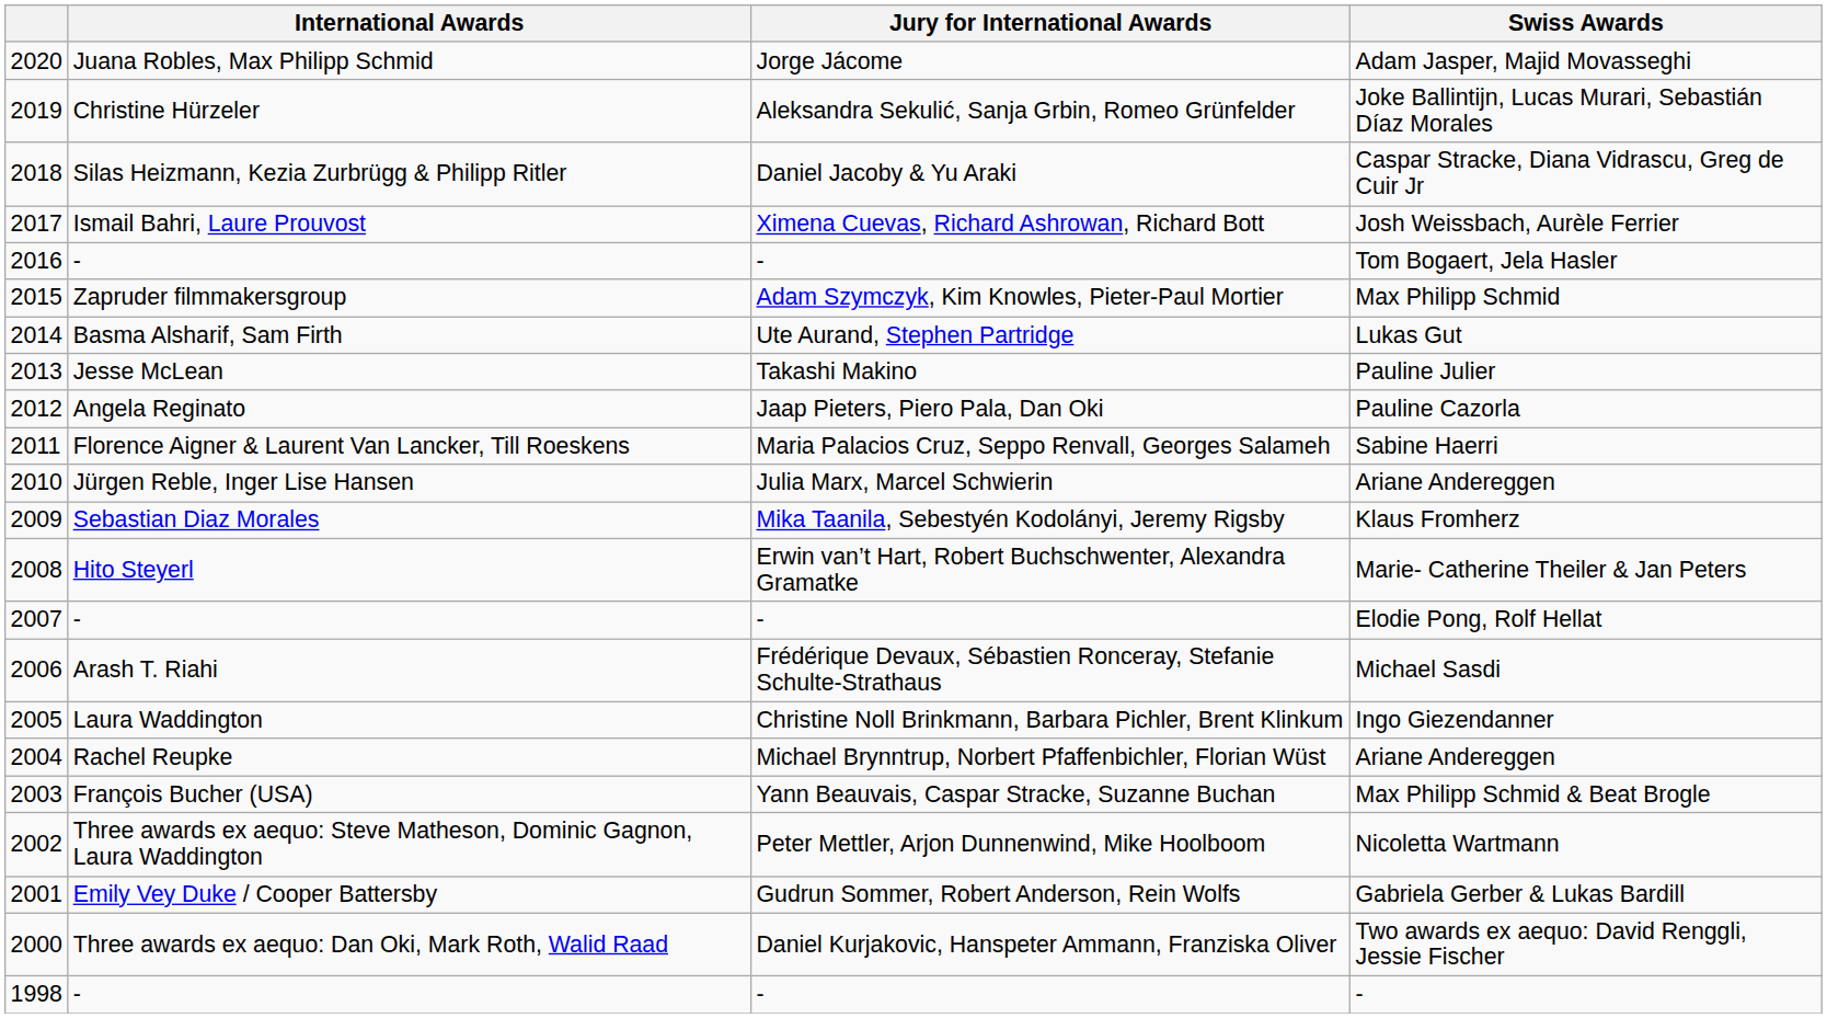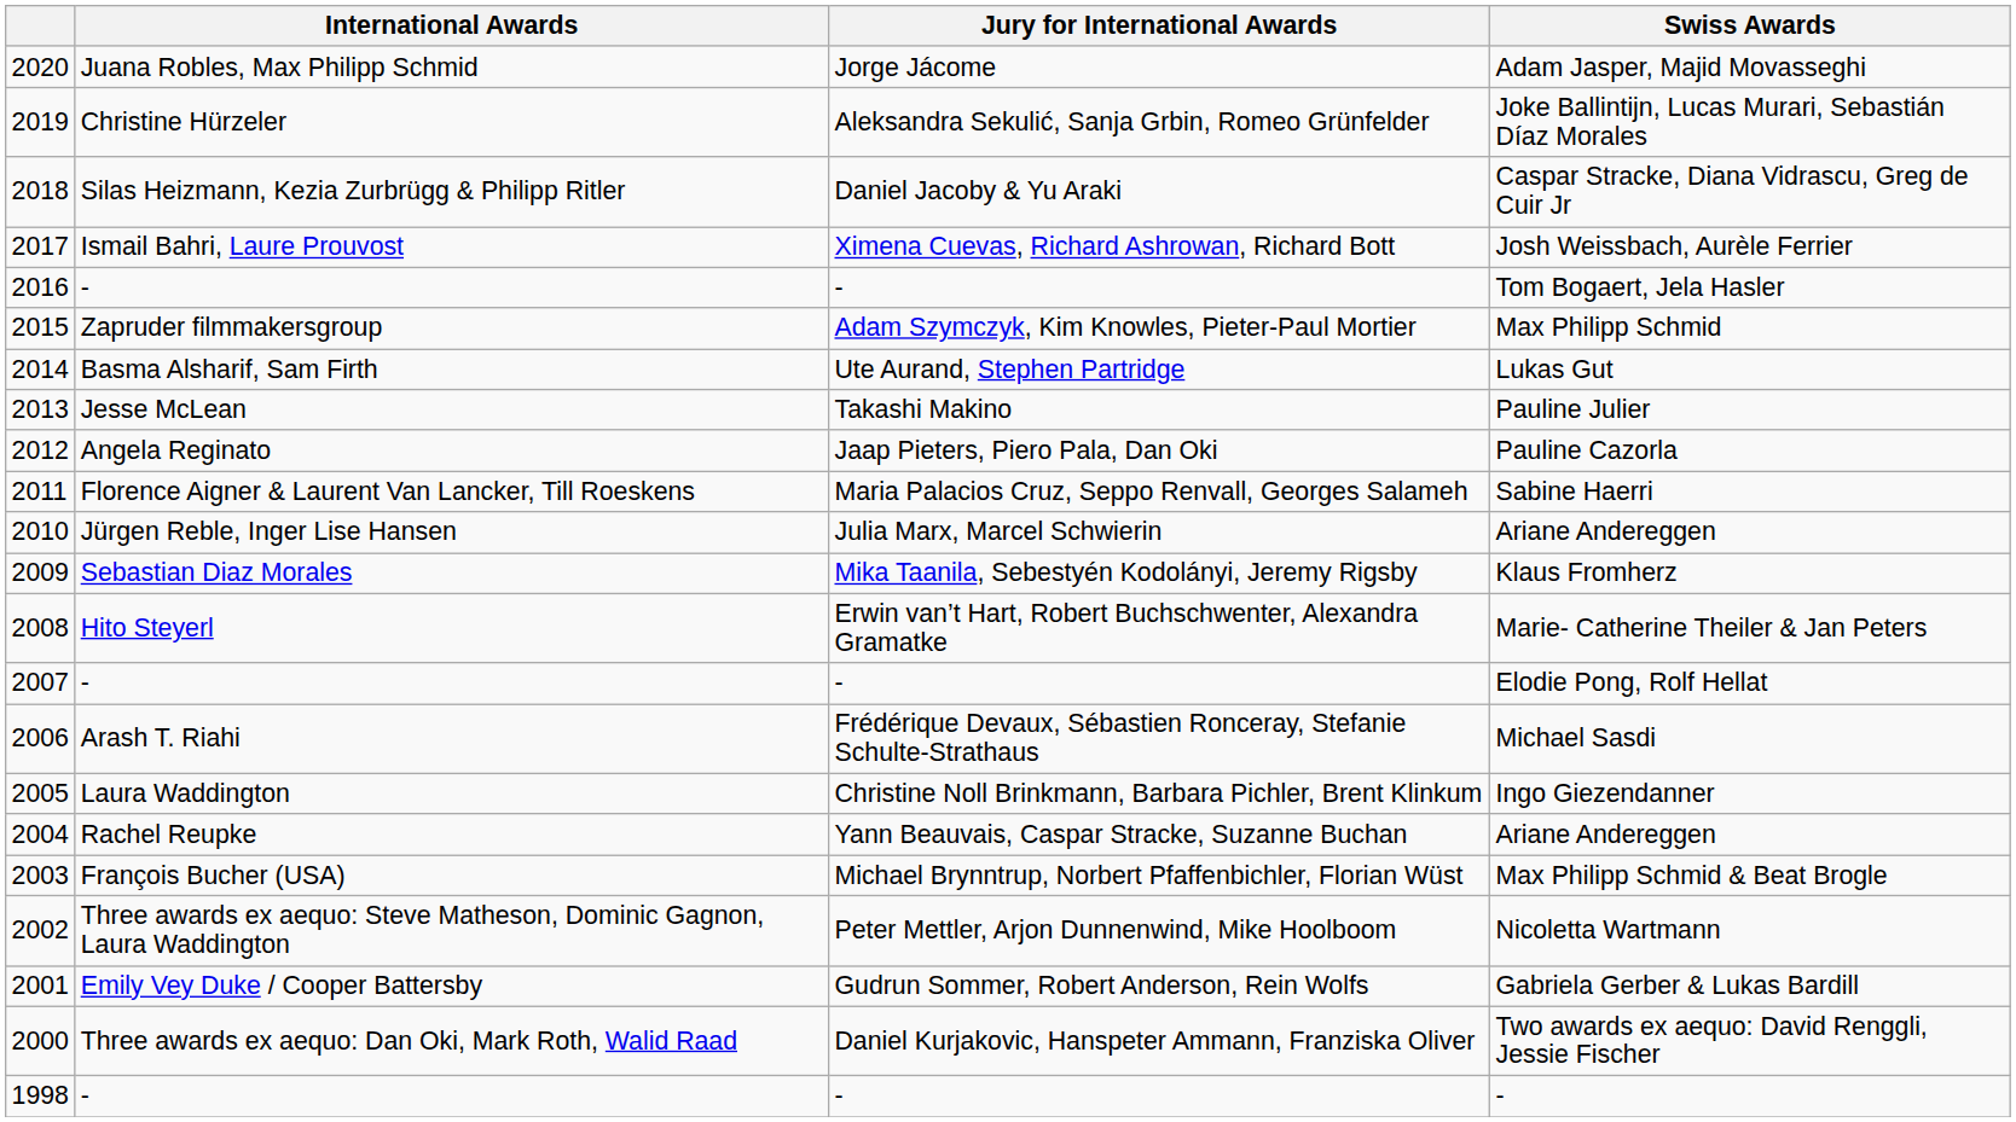Rachel Reupke / Ariane Andereggen | Jury for International Awards: Michael Brynntrup, Norbert Pfaffenbichler, Florian Wüst -> Yann Beauvais, Caspar Stracke, Suzanne Buchan
Max Philipp Schmid & Beat Brogle | Jury for International Awards: Yann Beauvais, Caspar Stracke, Suzanne Buchan -> Michael Brynntrup, Norbert Pfaffenbichler, Florian Wüst
